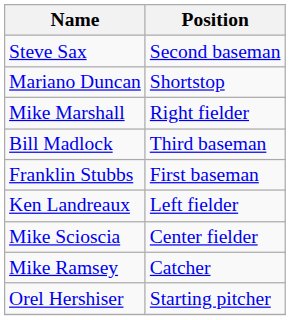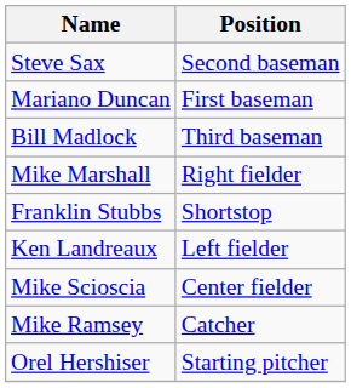Mariano Duncan | Position: Shortstop -> First baseman
rows swapped: Bill Madlock <-> Mike Marshall
Franklin Stubbs | Position: First baseman -> Shortstop
